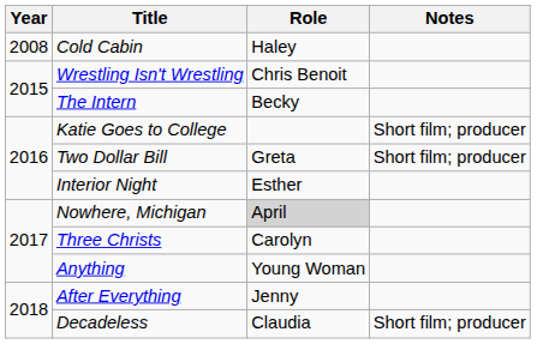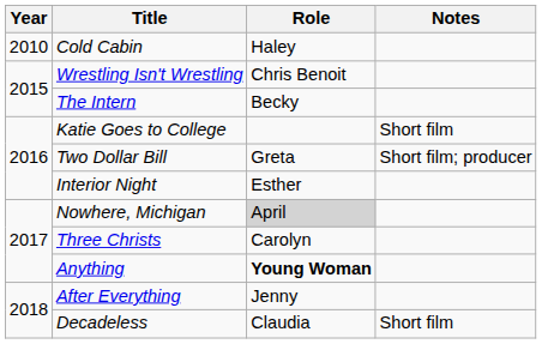Cold Cabin | Year: 2008 -> 2010
Katie Goes to College | Notes: Short film; producer -> Short film
Anything | Role: normal -> bold
Decadeless | Notes: Short film; producer -> Short film
